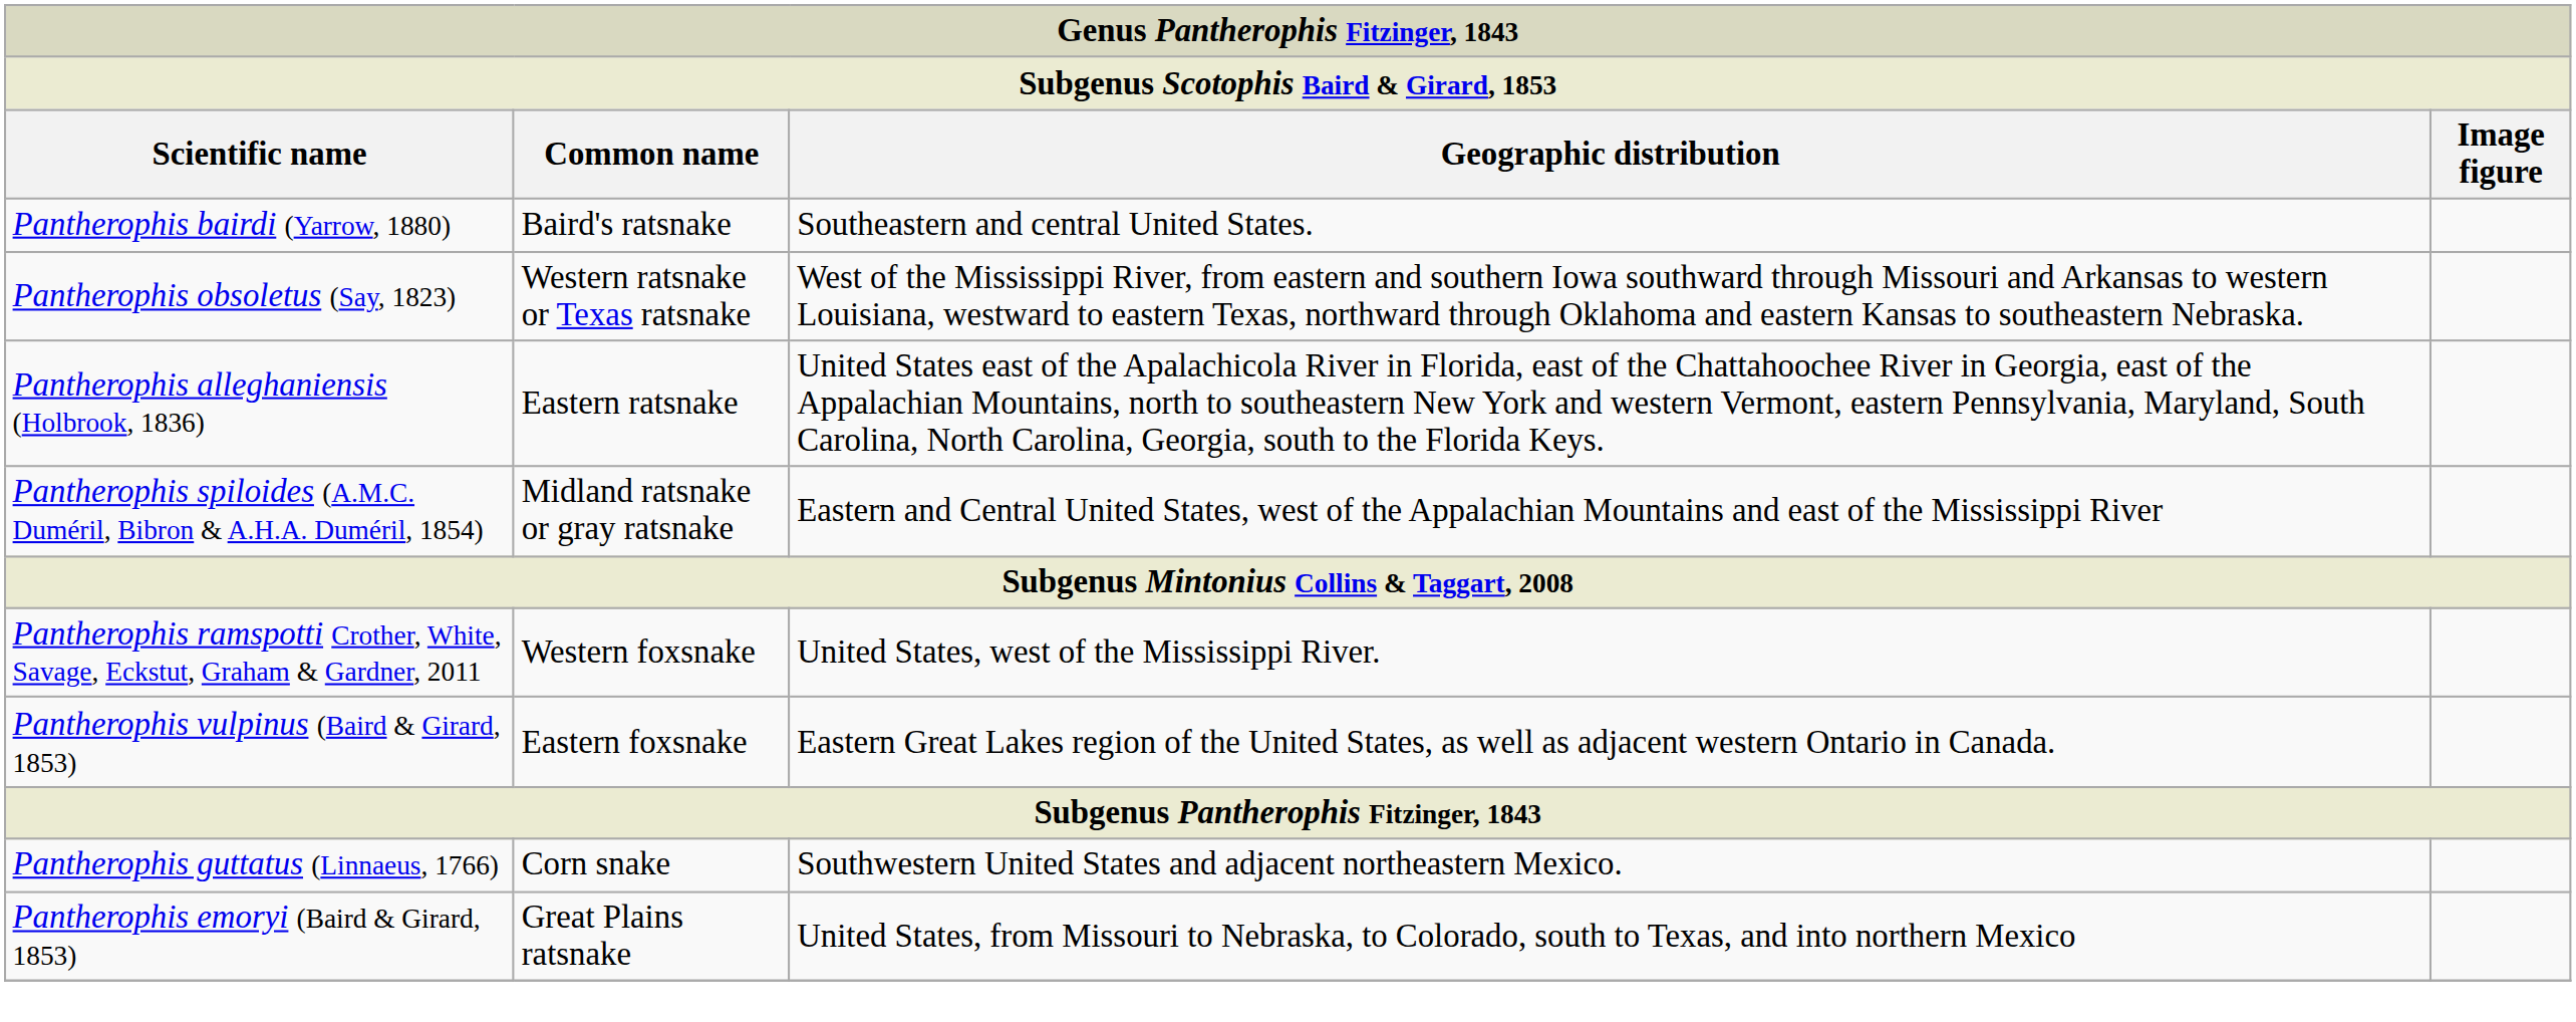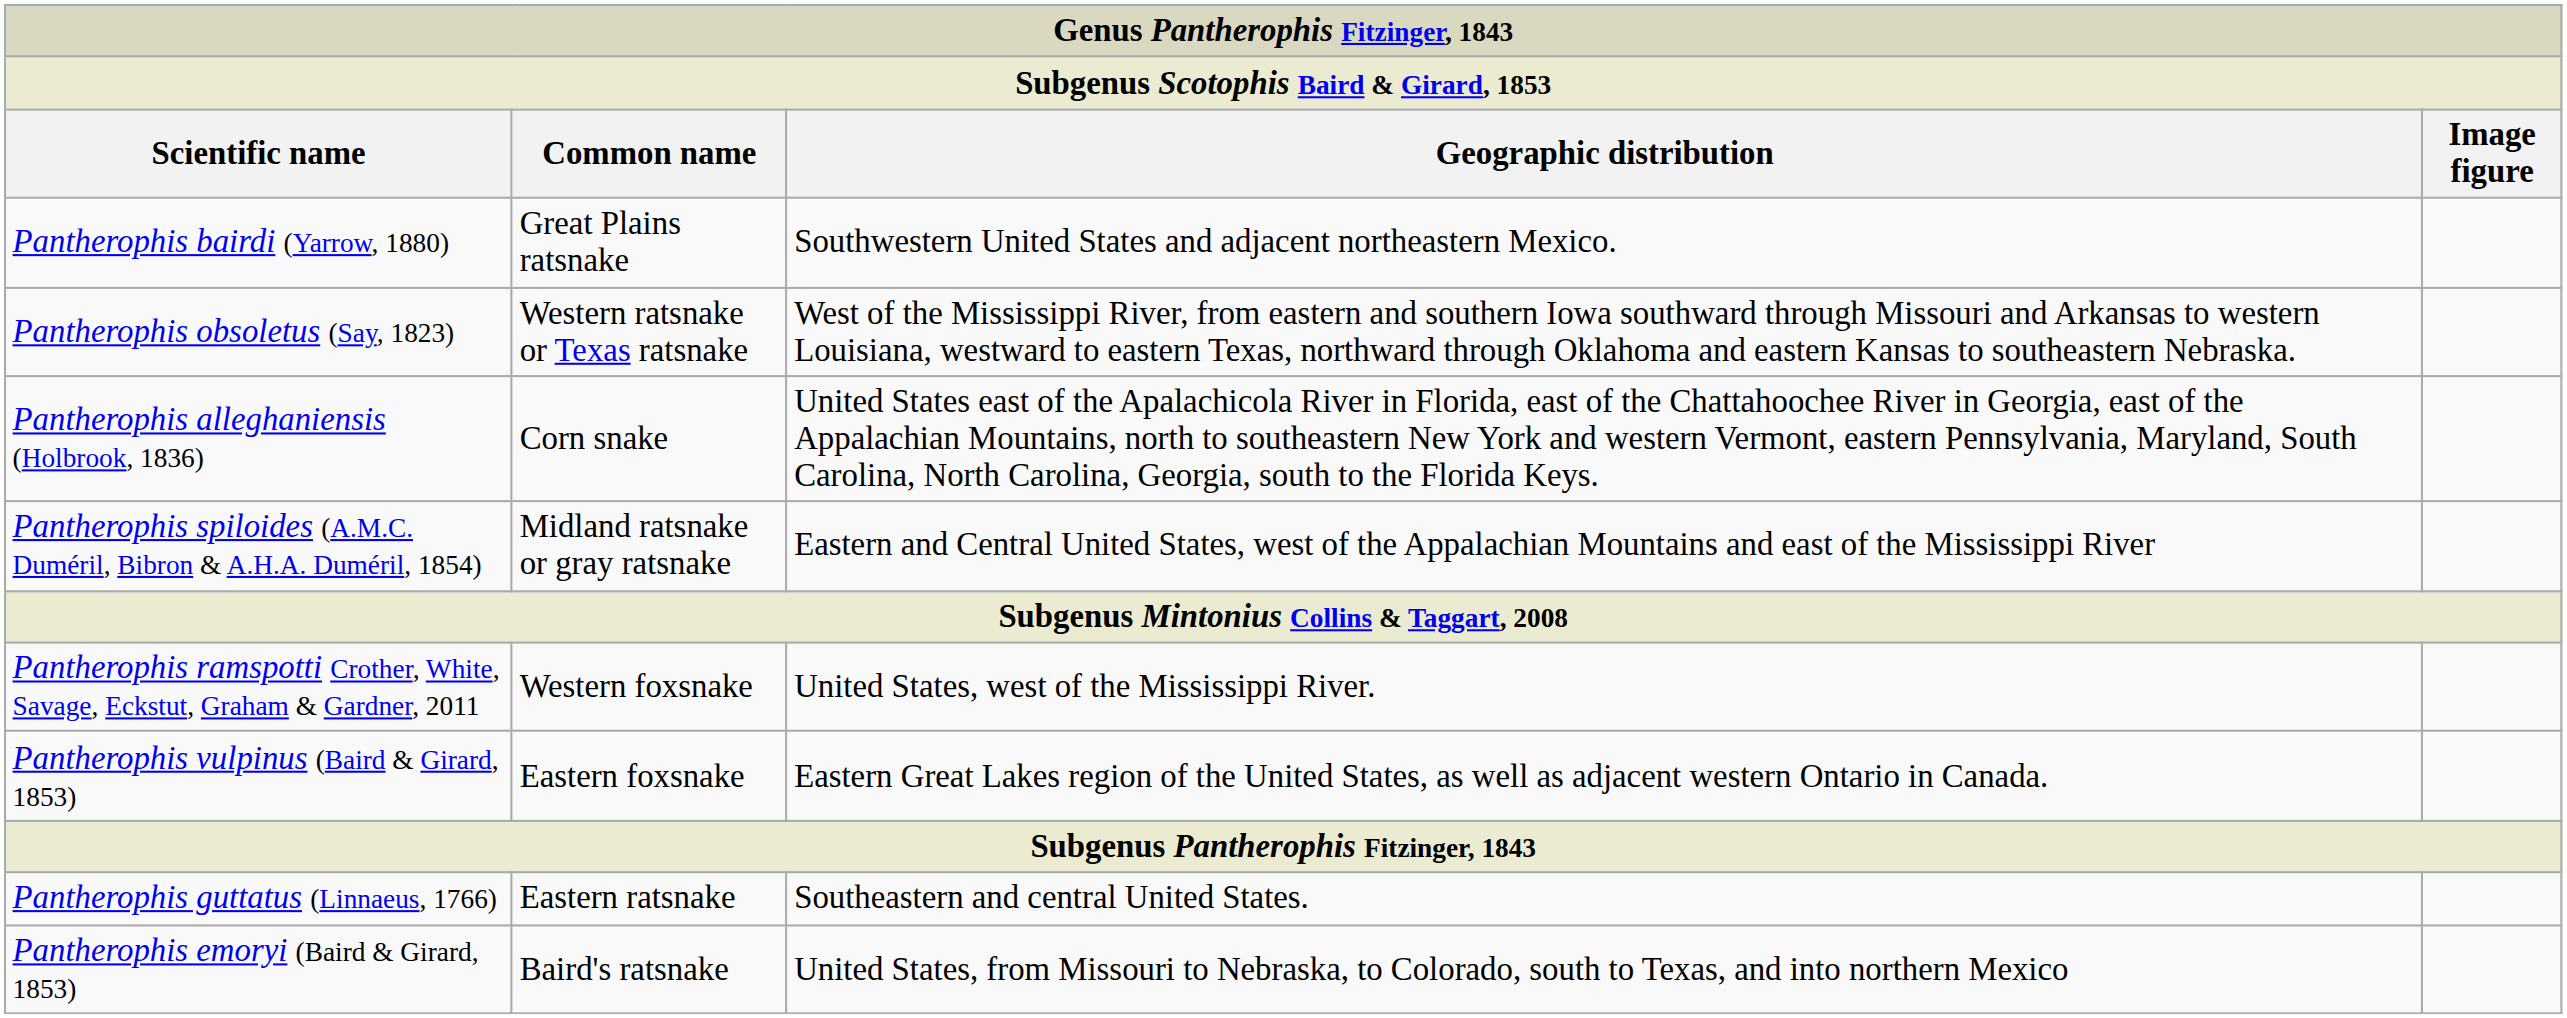Pantherophis bairdi (Yarrow, 1880) | column 2: Baird's ratsnake -> Great Plains ratsnake
Pantherophis bairdi (Yarrow, 1880) | column 3: Southeastern and central United States. -> Southwestern United States and adjacent northeastern Mexico.
Pantherophis alleghaniensis (Holbrook, 1836) | column 2: Eastern ratsnake -> Corn snake
Pantherophis guttatus (Linnaeus, 1766) | column 2: Corn snake -> Eastern ratsnake
Pantherophis guttatus (Linnaeus, 1766) | column 3: Southwestern United States and adjacent northeastern Mexico. -> Southeastern and central United States.
Pantherophis emoryi (Baird & Girard, 1853) | column 2: Great Plains ratsnake -> Baird's ratsnake
